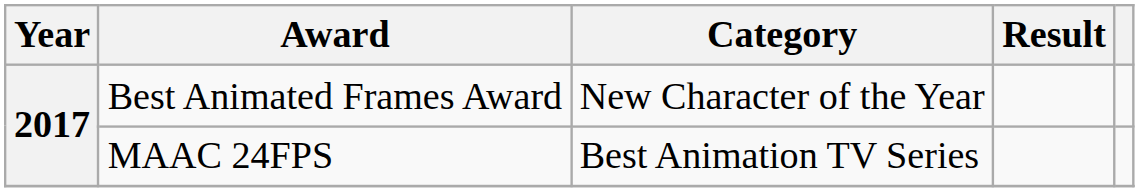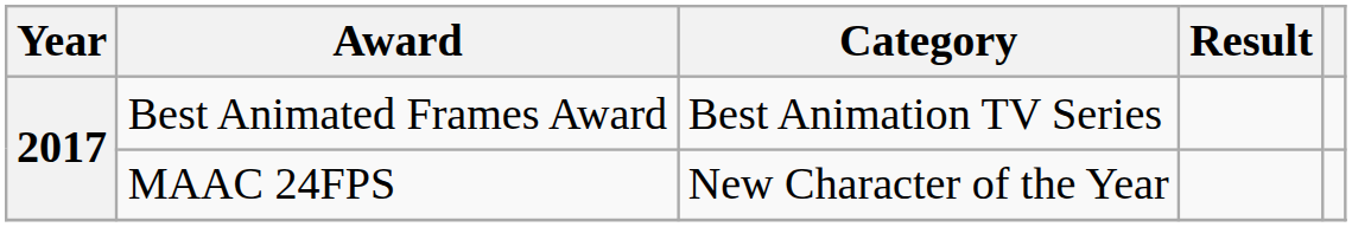Best Animated Frames Award | Category: New Character of the Year -> Best Animation TV Series
MAAC 24FPS | Category: Best Animation TV Series -> New Character of the Year
